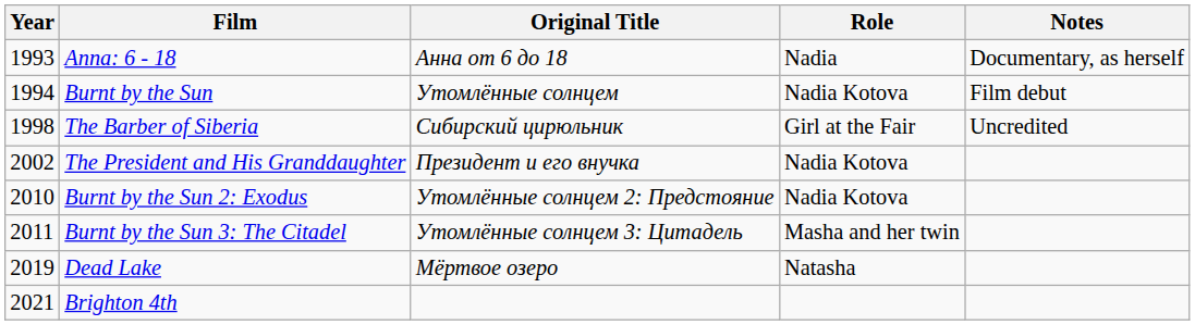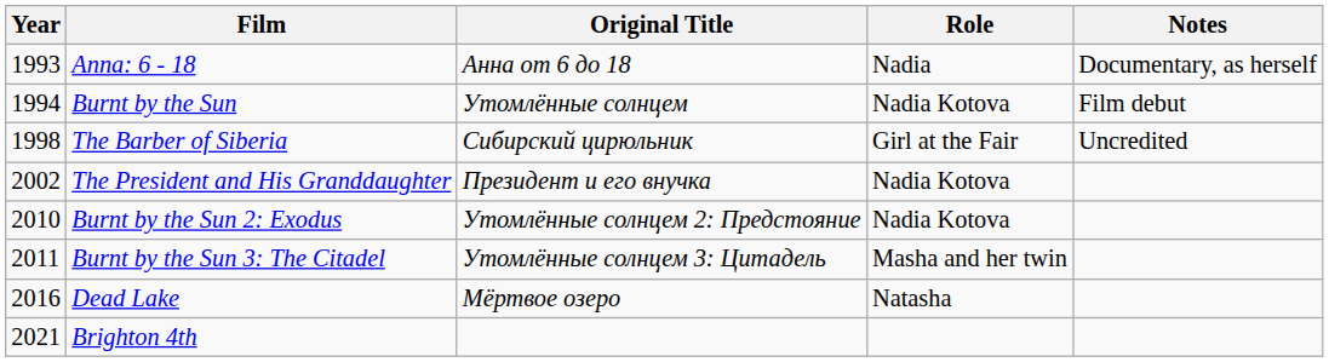Dead Lake | Year: 2019 -> 2016
